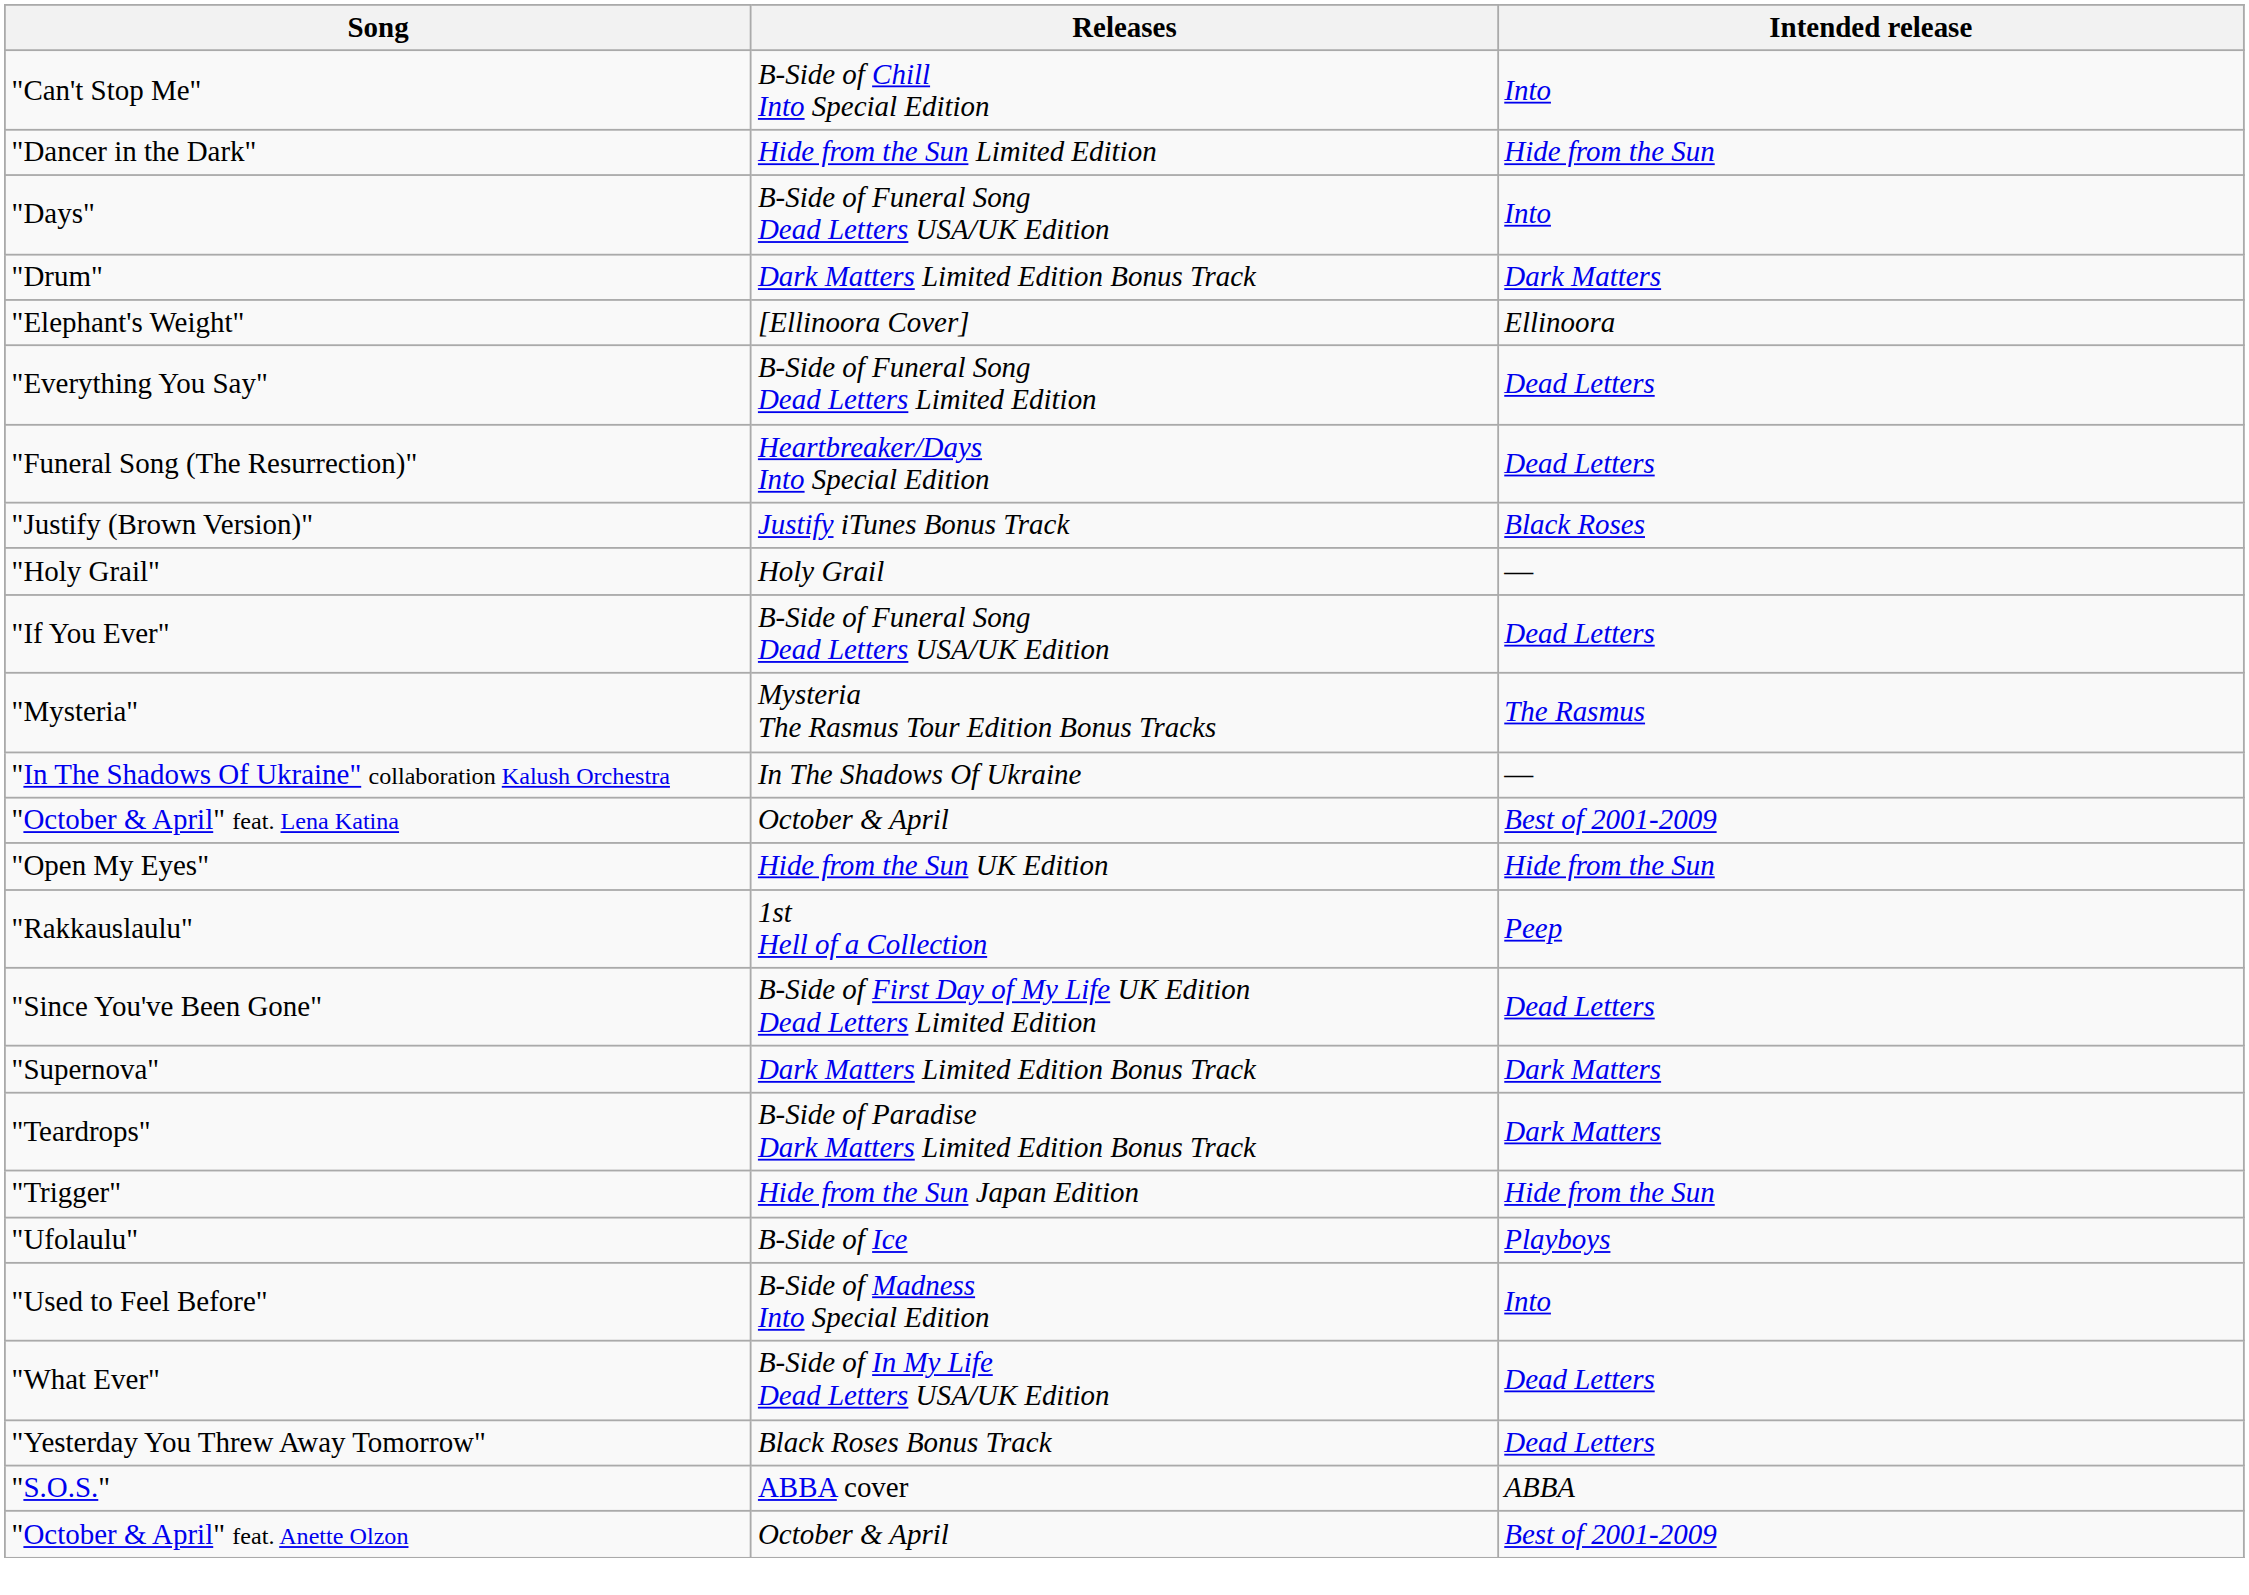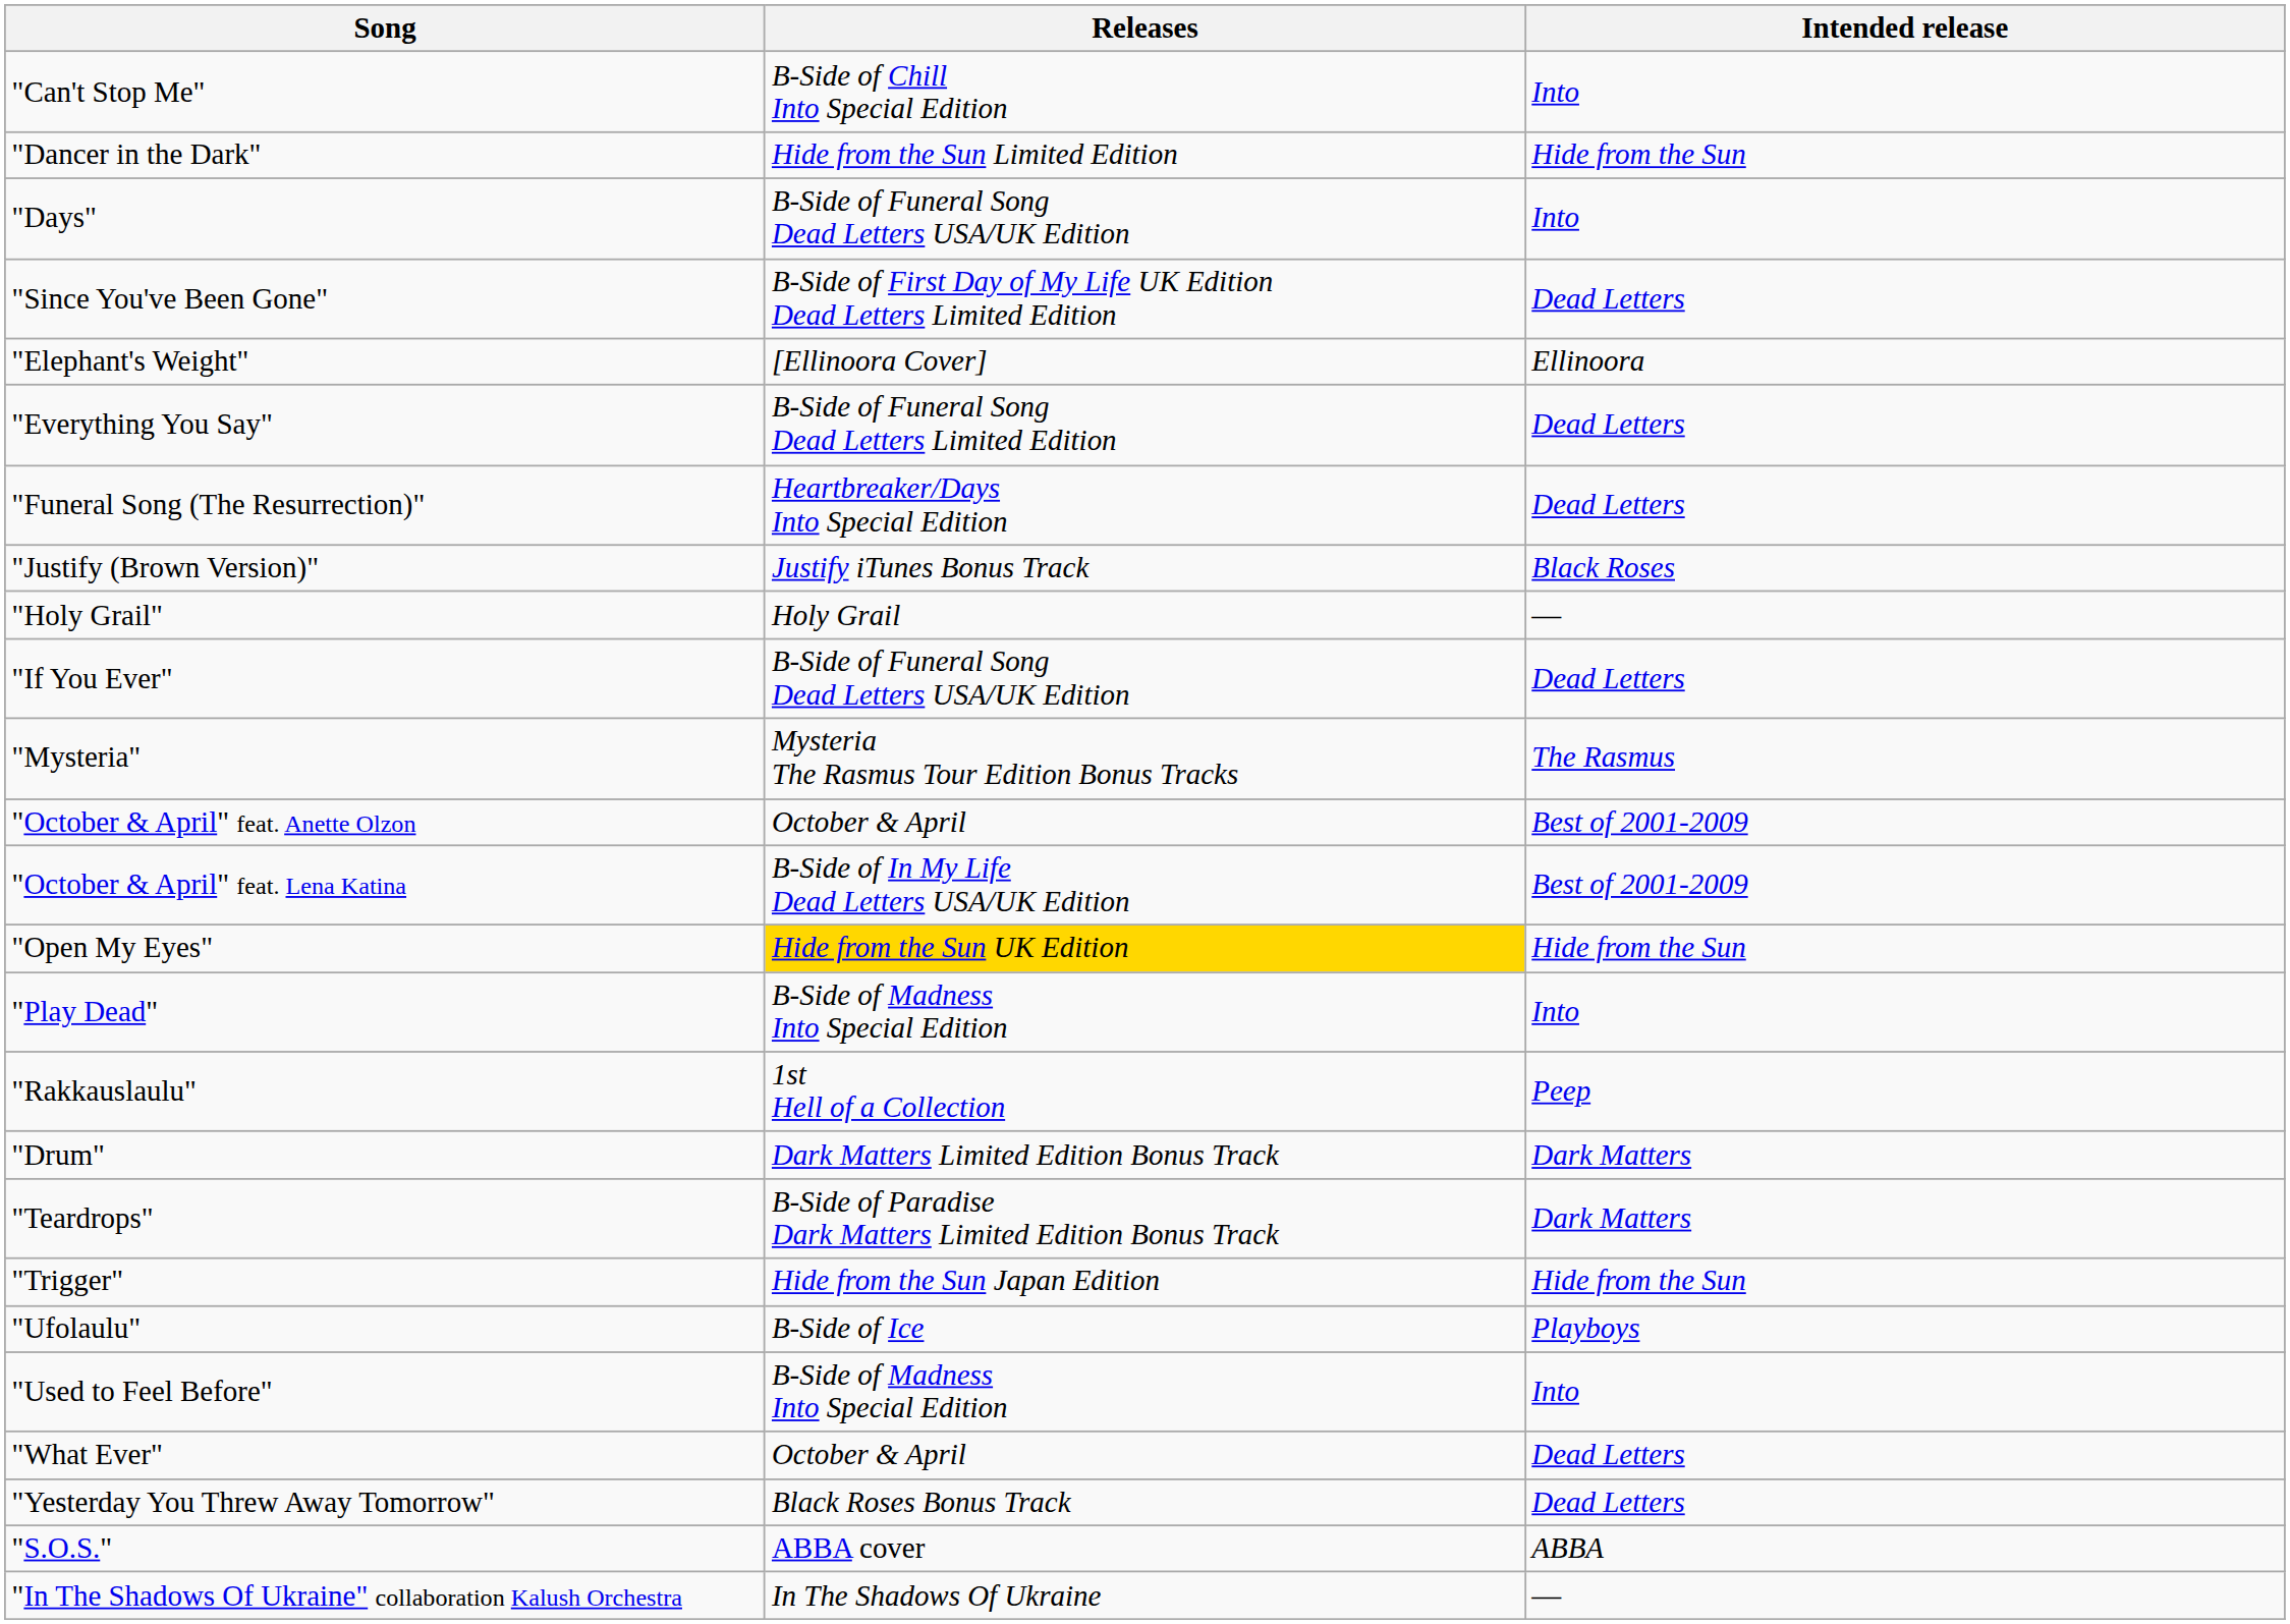rows swapped: "Drum" <-> "Since You've Been Gone"
rows swapped: "October & April" feat. Anette Olzon <-> "In The Shadows Of Ukraine" collaboration Kalush Orchestra
"October & April" feat. Lena Katina | Releases: October & April -> B-Side of In My Life Dead Letters USA/UK Edition
"Open My Eyes" | Releases: no background -> gold background
+ row: "Play Dead" | B-Side of Madness Into Special Edition | Into
- row: "Supernova" | Dark Matters Limited Edition Bonus Track | Dark Matters
"What Ever" | Releases: B-Side of In My Life Dead Letters USA/UK Edition -> October & April
